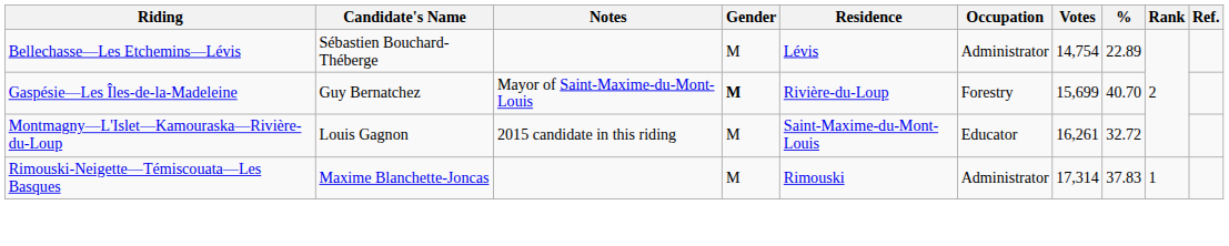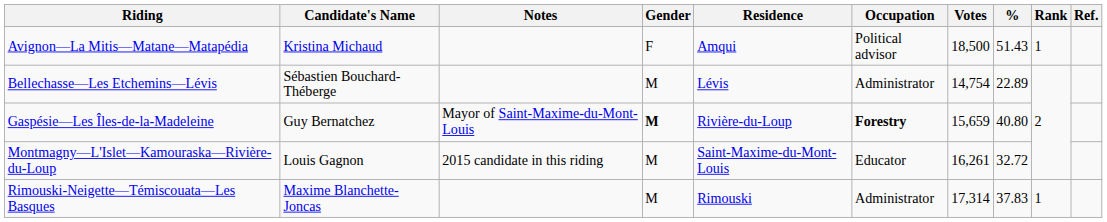+ row: Avignon—La Mitis—Matane—Matapédia | Kristina Michaud | F | Amqui | Political advisor | 18,500 | 51.43 | 1
Gaspésie—Les Îles-de-la-Madeleine | Occupation: normal -> bold
Gaspésie—Les Îles-de-la-Madeleine | Votes: 15,699 -> 15,659
Gaspésie—Les Îles-de-la-Madeleine | %: 40.70 -> 40.80
